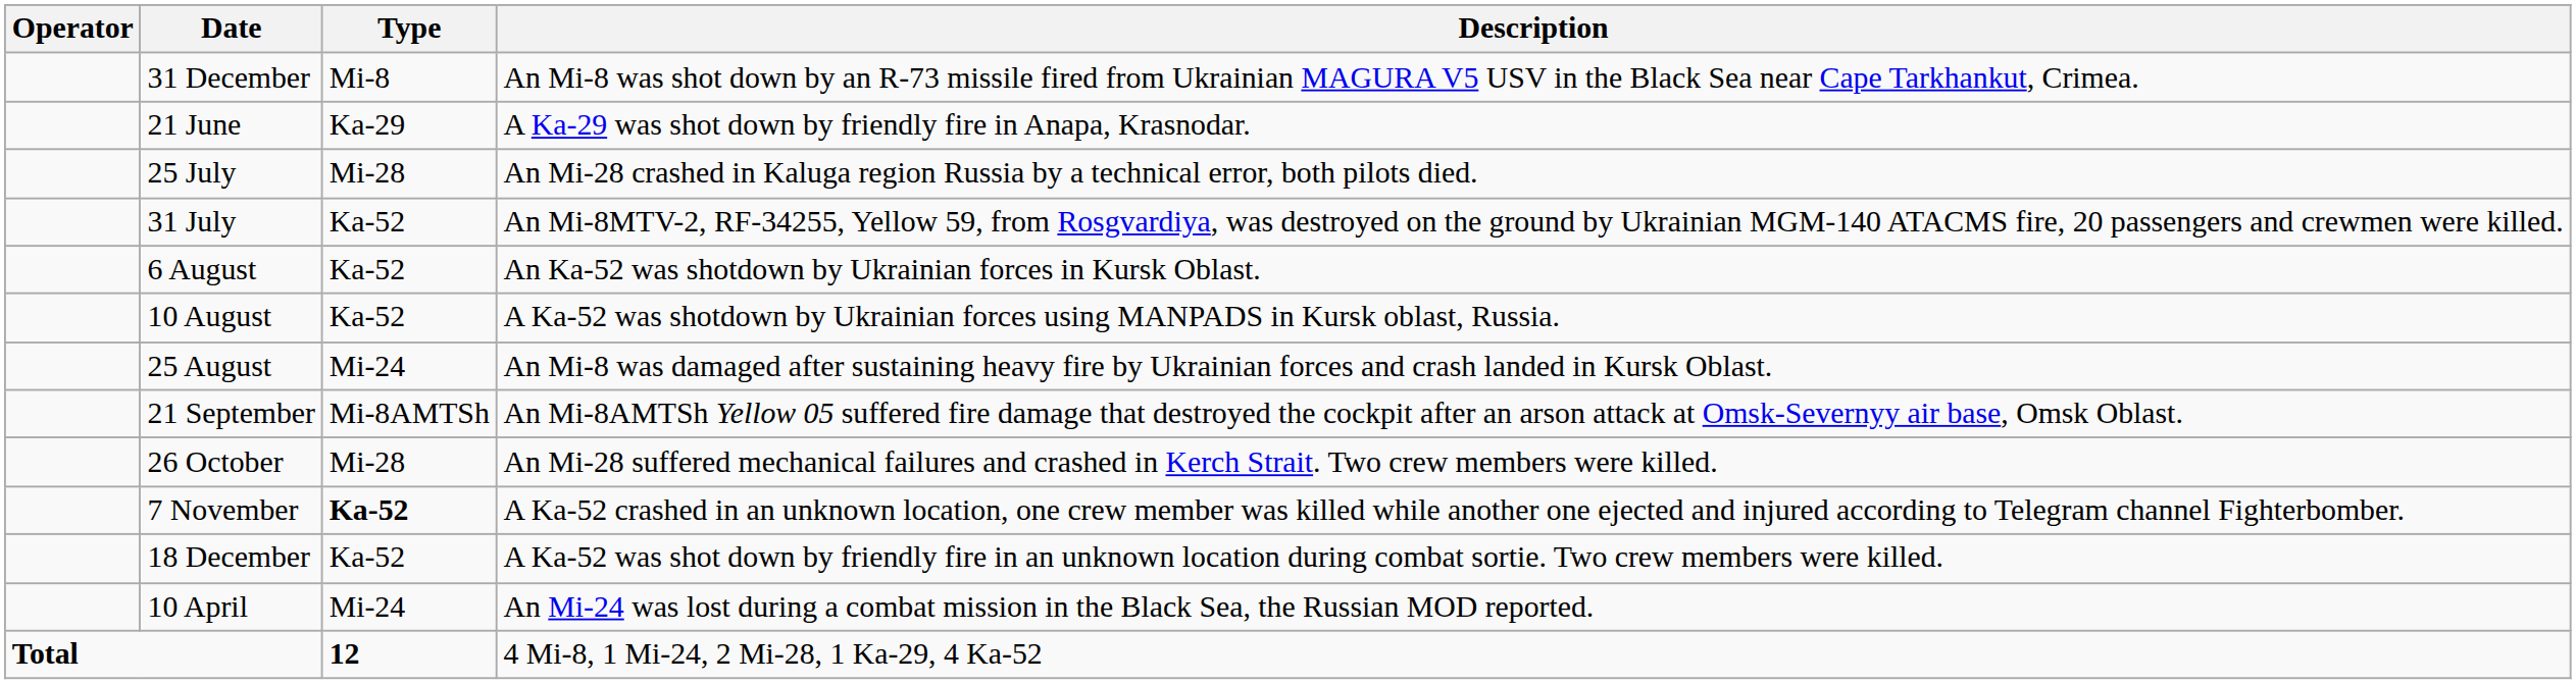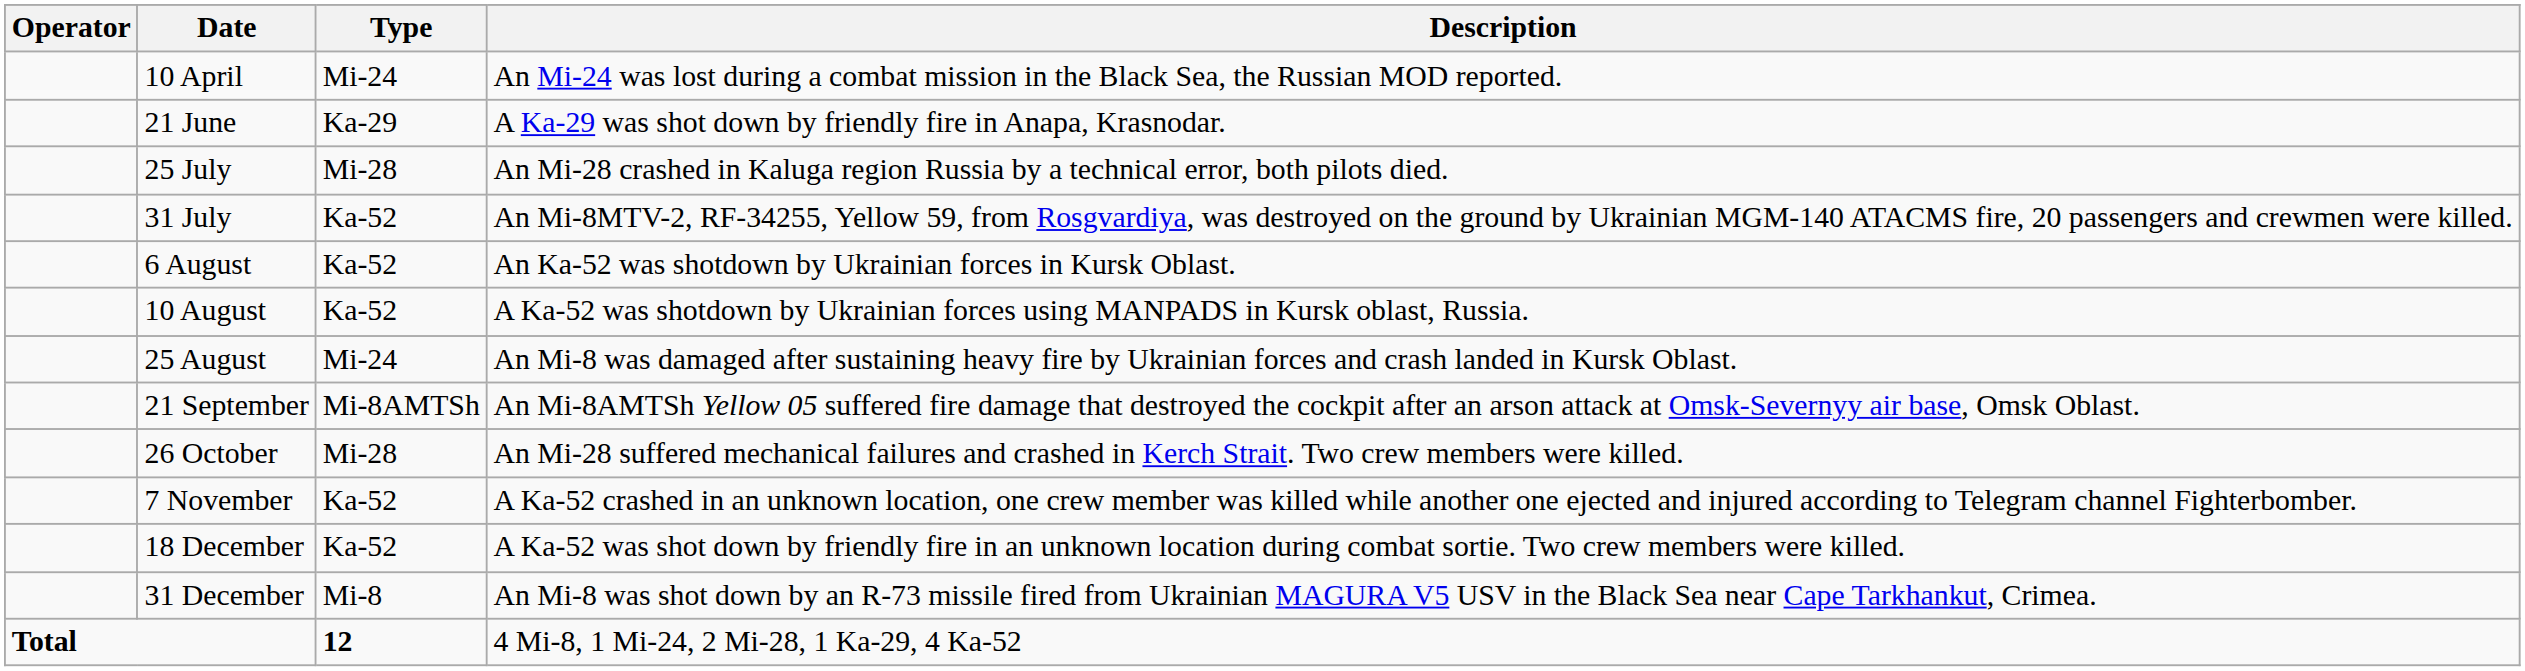rows swapped: 10 April <-> 31 December
7 November | Type: bold -> normal
